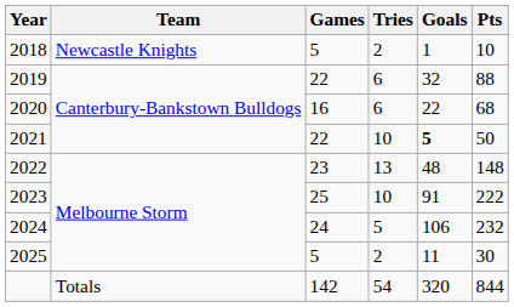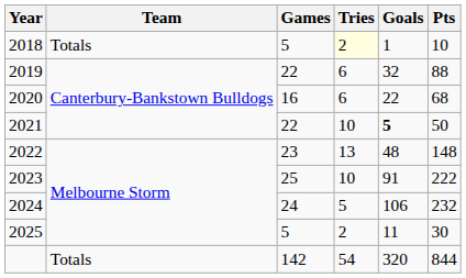2018 | Team: Newcastle Knights -> Totals
2018 | Tries: no background -> lightyellow background
